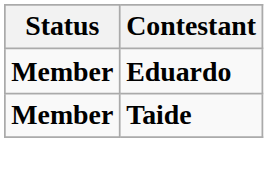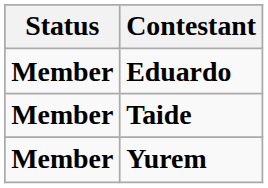+ row: Member | Yurem
